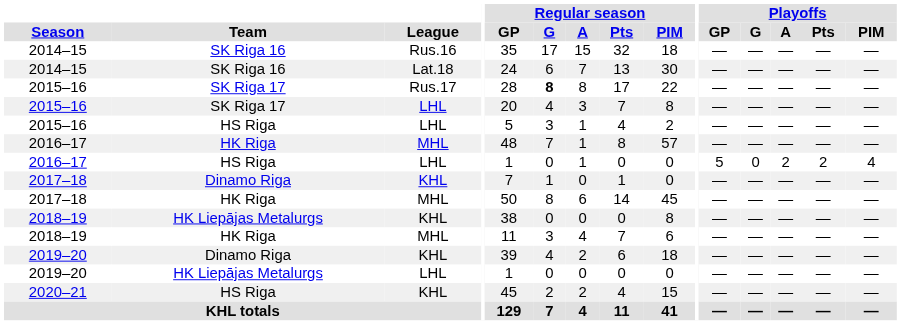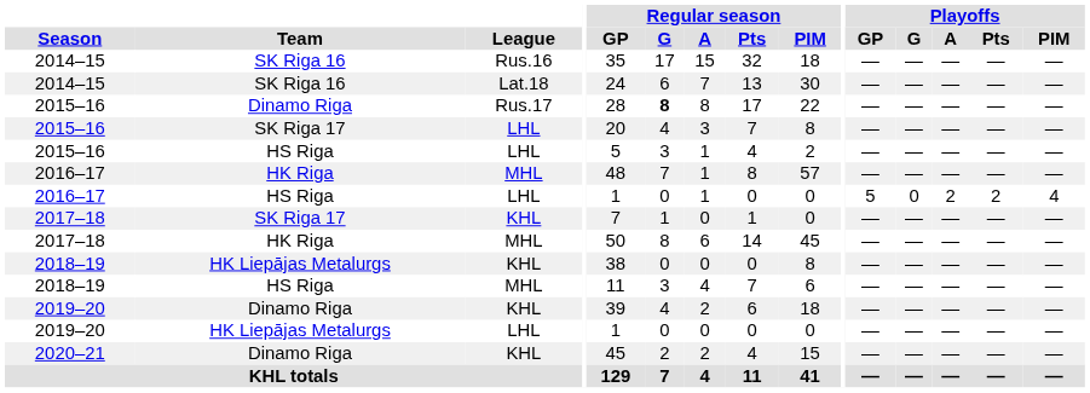2015–16 / Rus.17 | Team: SK Riga 17 -> Dinamo Riga
2017–18 / KHL | Team: Dinamo Riga -> SK Riga 17
2018–19 / MHL | Team: HK Riga -> HS Riga
2020–21 | Team: HS Riga -> Dinamo Riga
